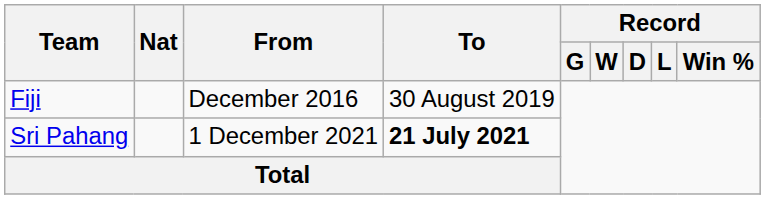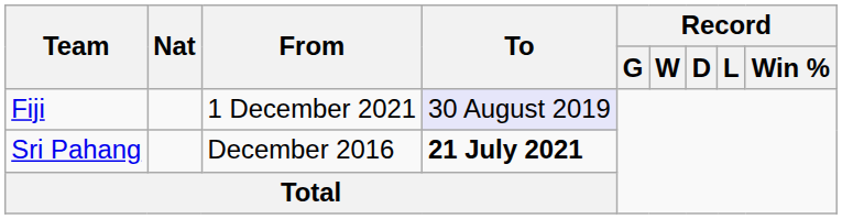Fiji | From: December 2016 -> 1 December 2021
Fiji | To: no background -> lavender background
Sri Pahang | From: 1 December 2021 -> December 2016
